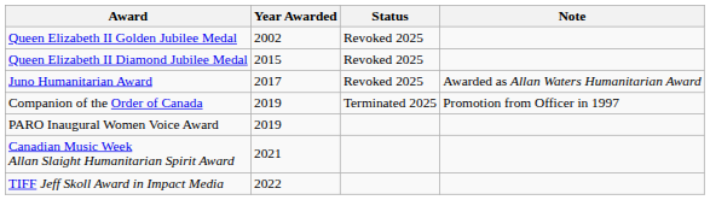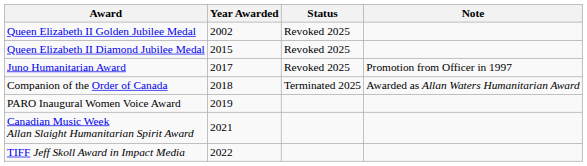Juno Humanitarian Award | Note: Awarded as Allan Waters Humanitarian Award -> Promotion from Officer in 1997
Companion of the Order of Canada | Year Awarded: 2019 -> 2018
Companion of the Order of Canada | Note: Promotion from Officer in 1997 -> Awarded as Allan Waters Humanitarian Award
